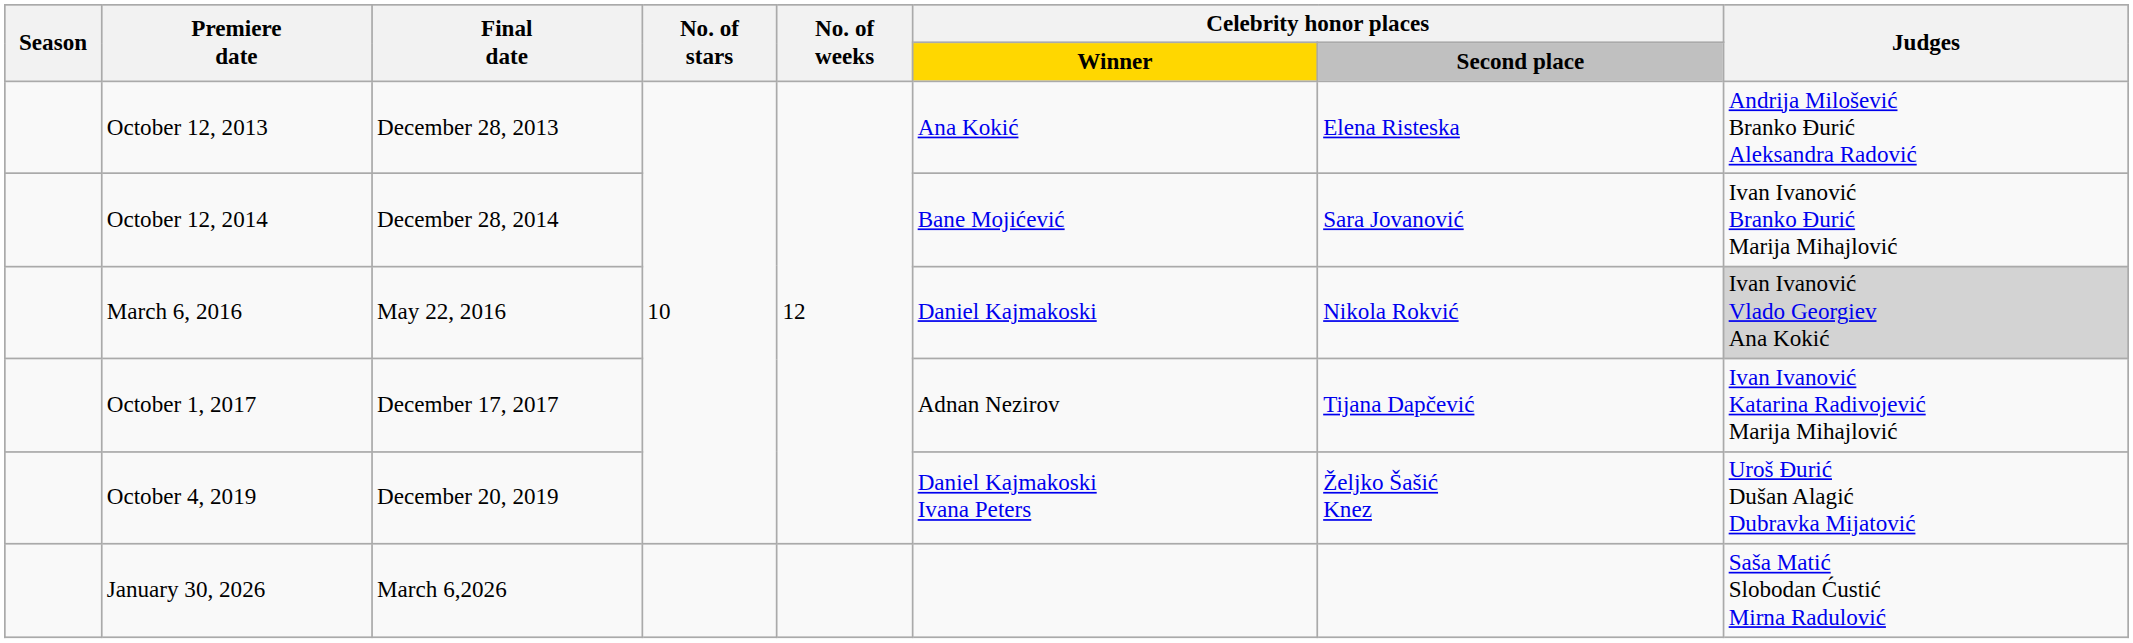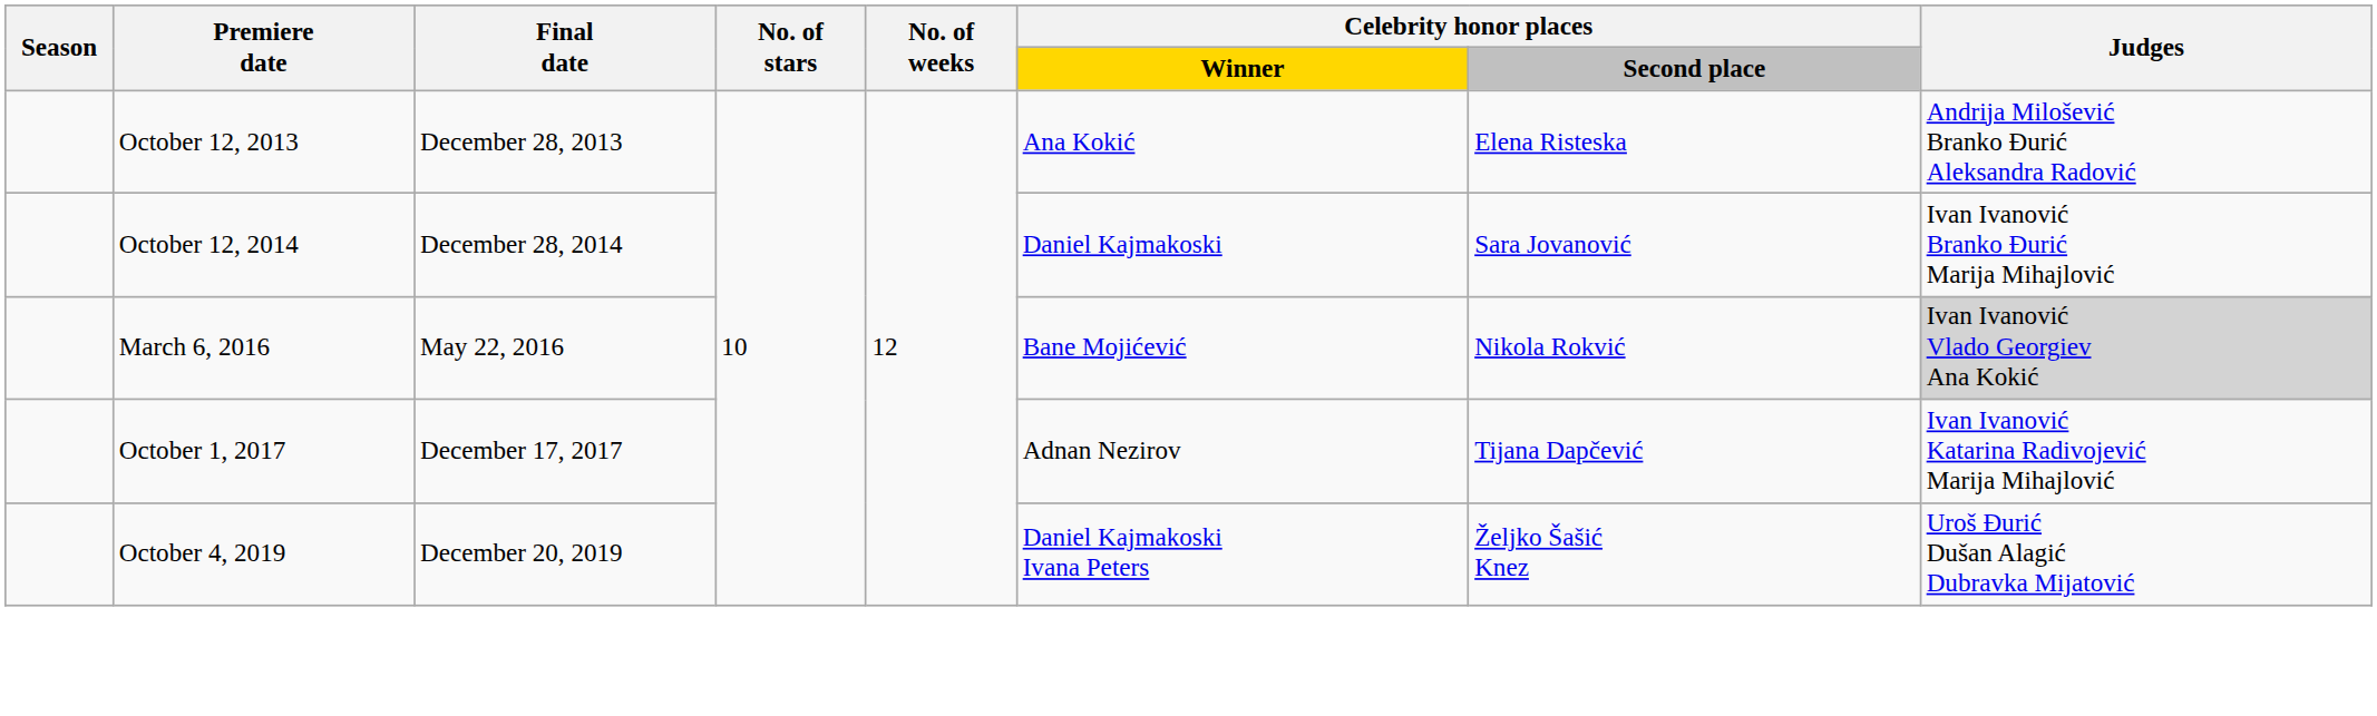October 12, 2014 | Celebrity honor places / Winner: Bane Mojićević -> Daniel Kajmakoski
March 6, 2016 | Celebrity honor places / Winner: Daniel Kajmakoski -> Bane Mojićević
- row: January 30, 2026 | March 6,2026 | Saša Matić Slobodan Ćustić Mirna Radulović
